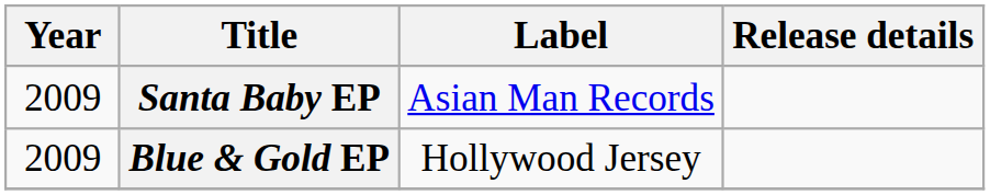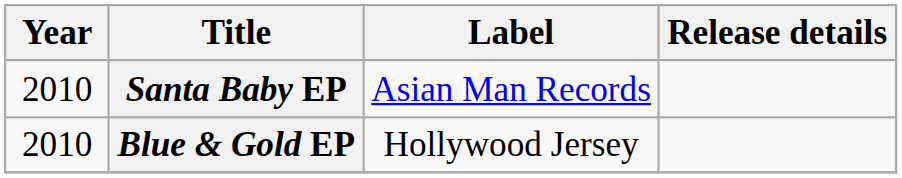Santa Baby EP | Year: 2009 -> 2010
Blue & Gold EP | Year: 2009 -> 2010
